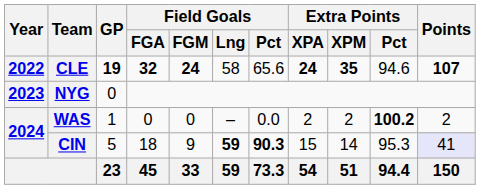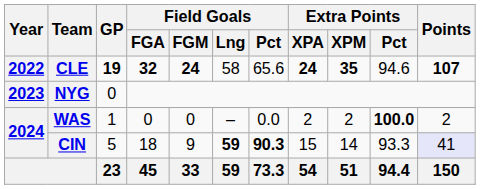WAS | Extra Points / Pct: 100.2 -> 100.0
CIN | Extra Points / Pct: 95.3 -> 93.3
